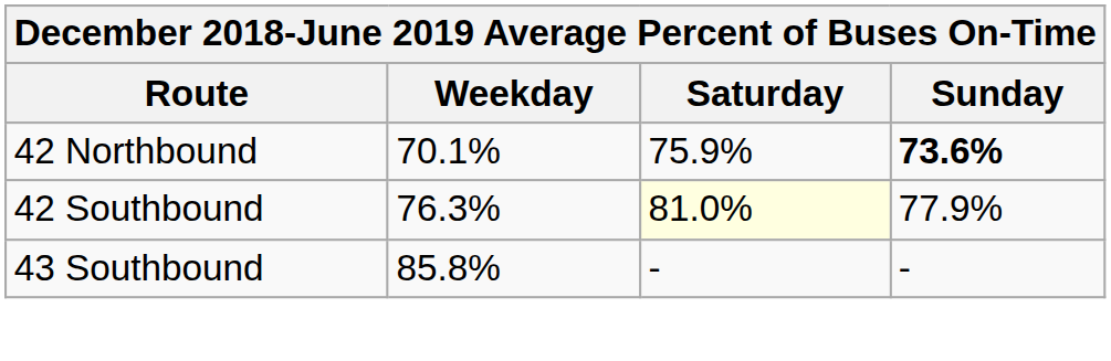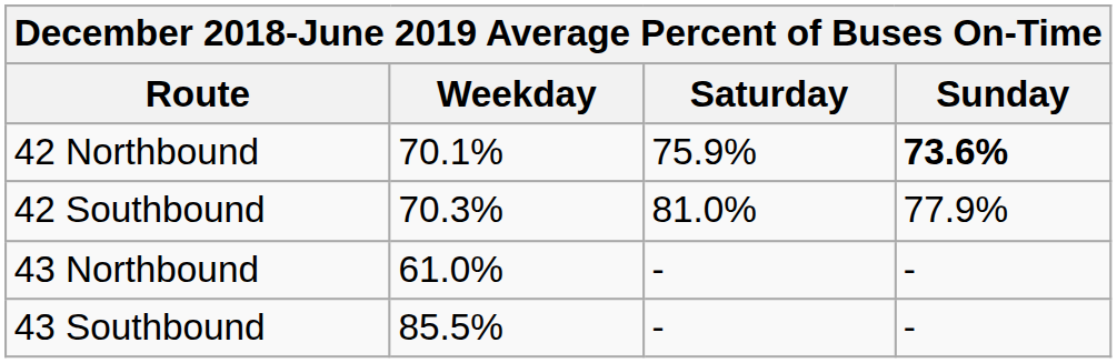42 Southbound | Weekday: 76.3% -> 70.3%
42 Southbound | Saturday: lightyellow background -> no background
+ row: 43 Northbound | 61.0% | - | -
43 Southbound | Weekday: 85.8% -> 85.5%
